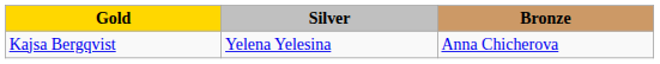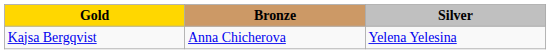columns swapped: Silver <-> Bronze
